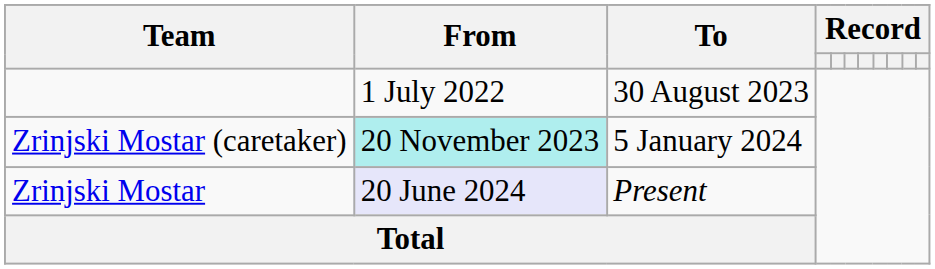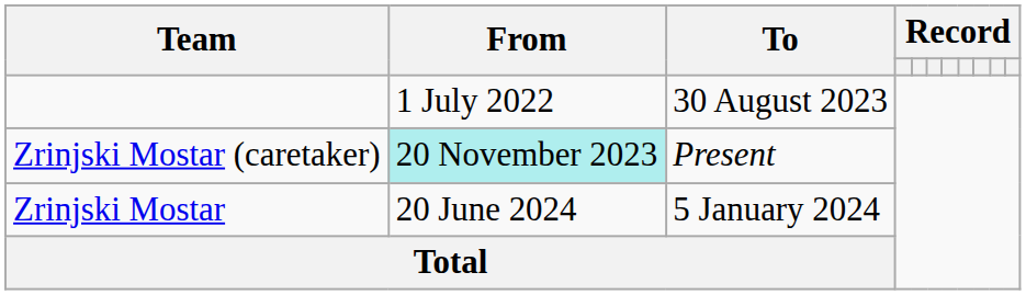Zrinjski Mostar (caretaker) | To: 5 January 2024 -> Present
Zrinjski Mostar | From: lavender background -> no background
Zrinjski Mostar | To: Present -> 5 January 2024
